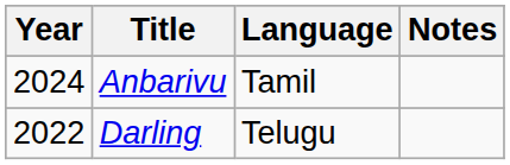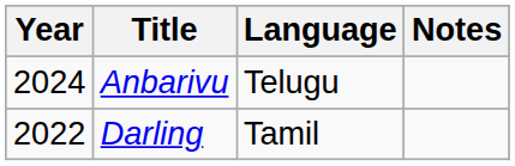Anbarivu | Language: Tamil -> Telugu
Darling | Language: Telugu -> Tamil
